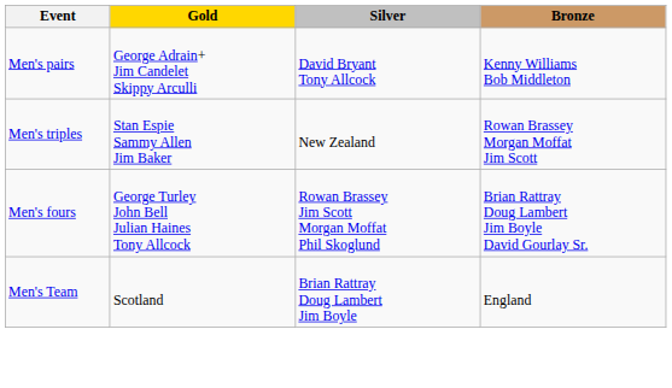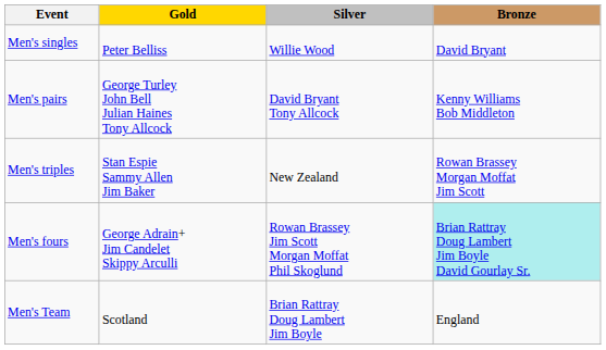+ row: Men's singles | Peter Belliss | Willie Wood | David Bryant
Men's pairs | Gold: George Adrain+ Jim Candelet Skippy Arculli -> George Turley John Bell Julian Haines Tony Allcock
Men's fours | Gold: George Turley John Bell Julian Haines Tony Allcock -> George Adrain+ Jim Candelet Skippy Arculli
Men's fours | Bronze: no background -> paleturquoise background
